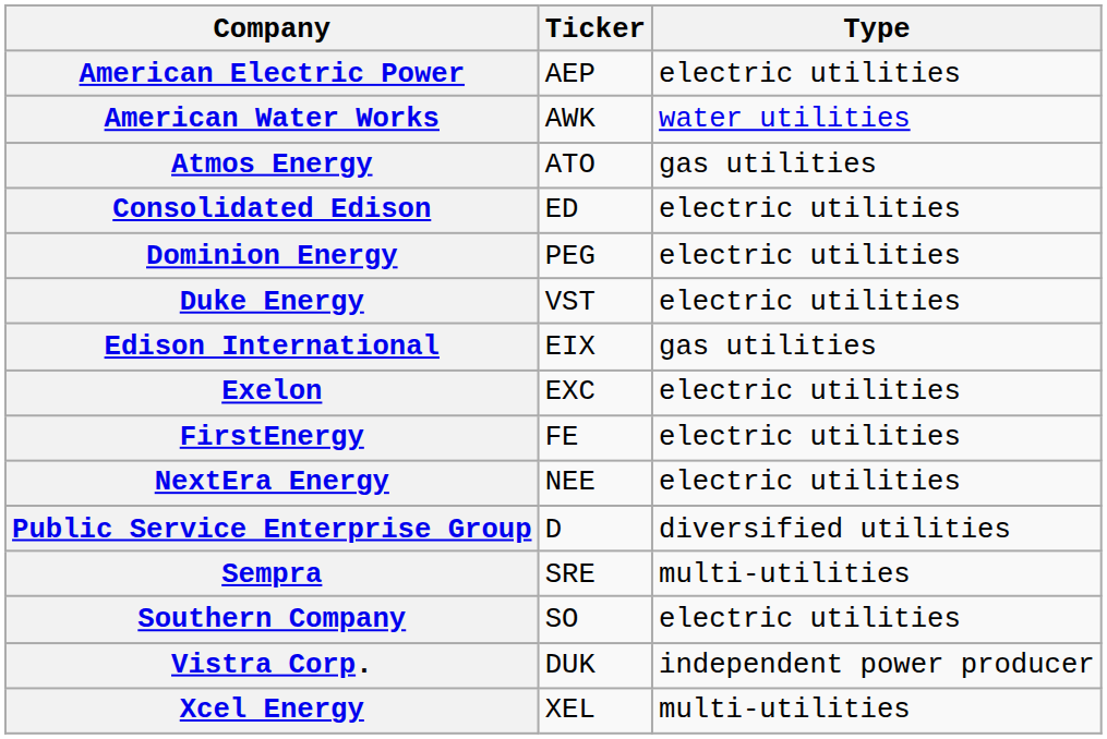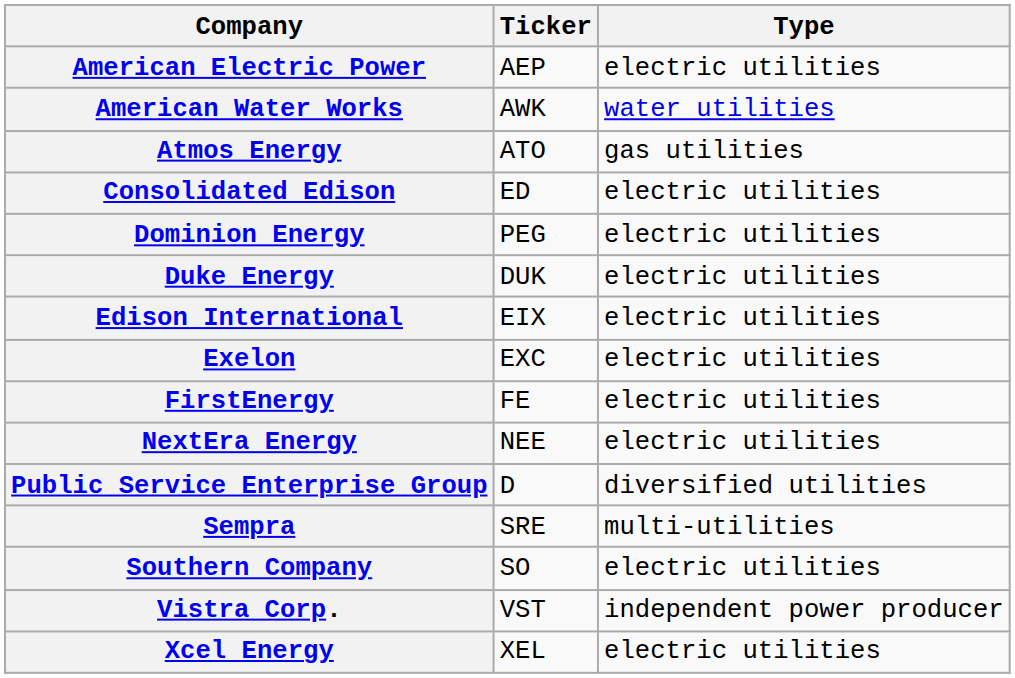Duke Energy | Ticker: VST -> DUK
Edison International | Type: gas utilities -> electric utilities
Vistra Corp. | Ticker: DUK -> VST
Xcel Energy | Type: multi-utilities -> electric utilities
